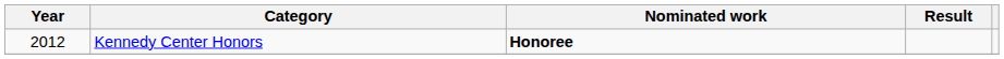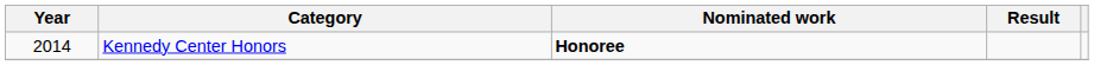Kennedy Center Honors | Year: 2012 -> 2014
